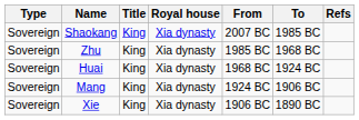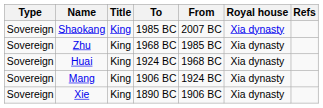columns swapped: Royal house <-> To
